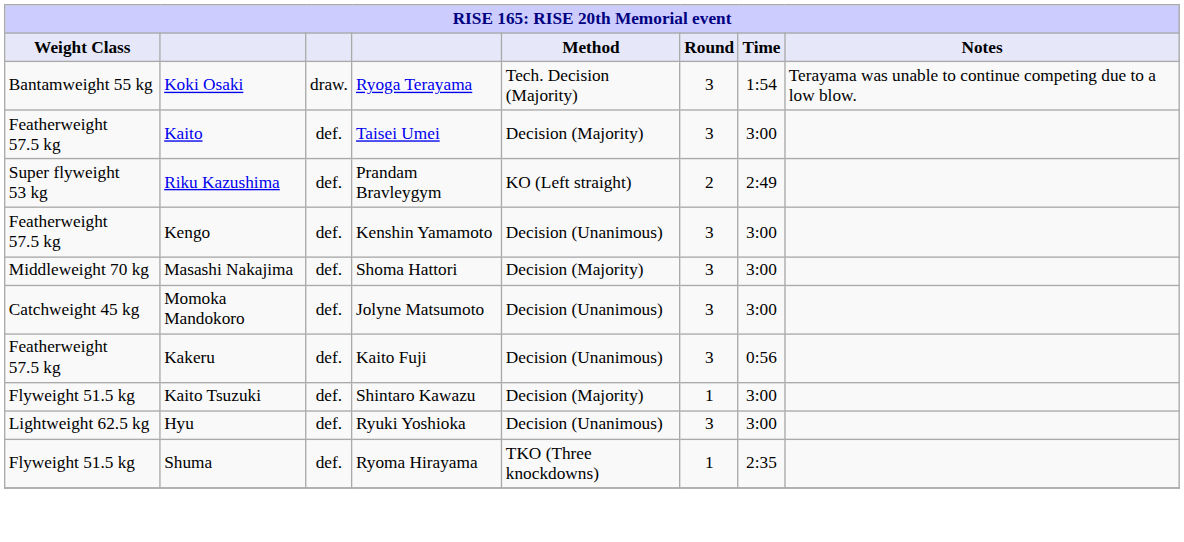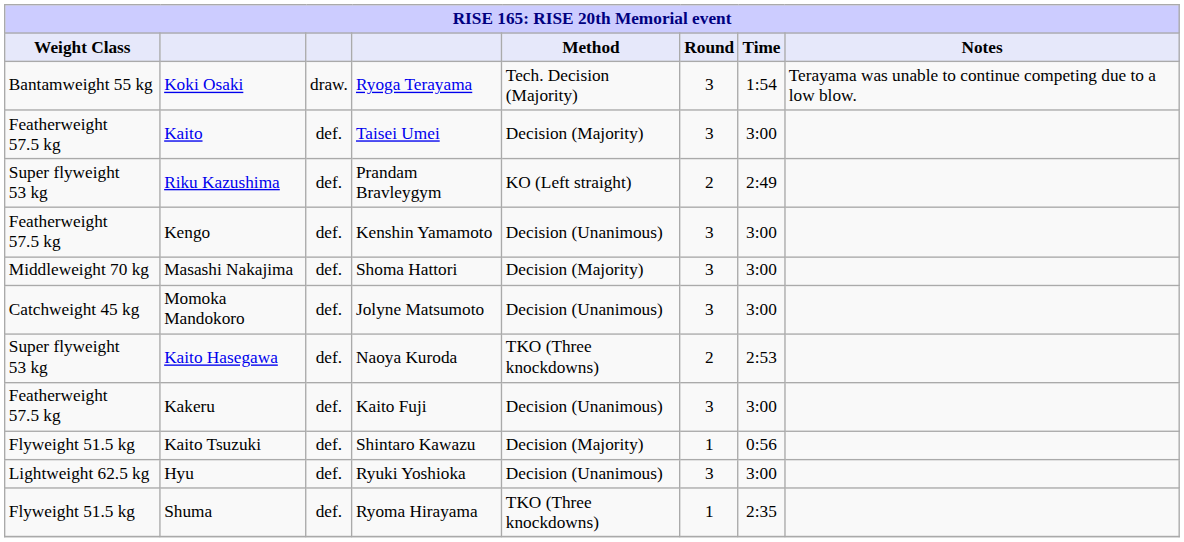+ row: Super flyweight 53 kg | Kaito Hasegawa | def. | Naoya Kuroda | TKO (Three knockdowns) | 2 | 2:53
Kakeru | Time: 0:56 -> 3:00
Kaito Tsuzuki | Time: 3:00 -> 0:56
